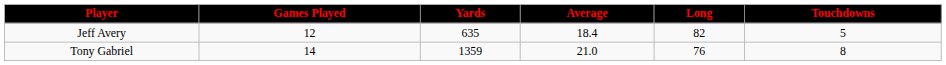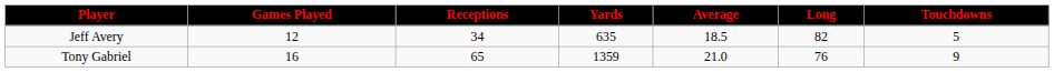+ column: Receptions | 34 | 65
Jeff Avery | Average: 18.4 -> 18.5
Tony Gabriel | Games Played: 14 -> 16
Tony Gabriel | Touchdowns: 8 -> 9
